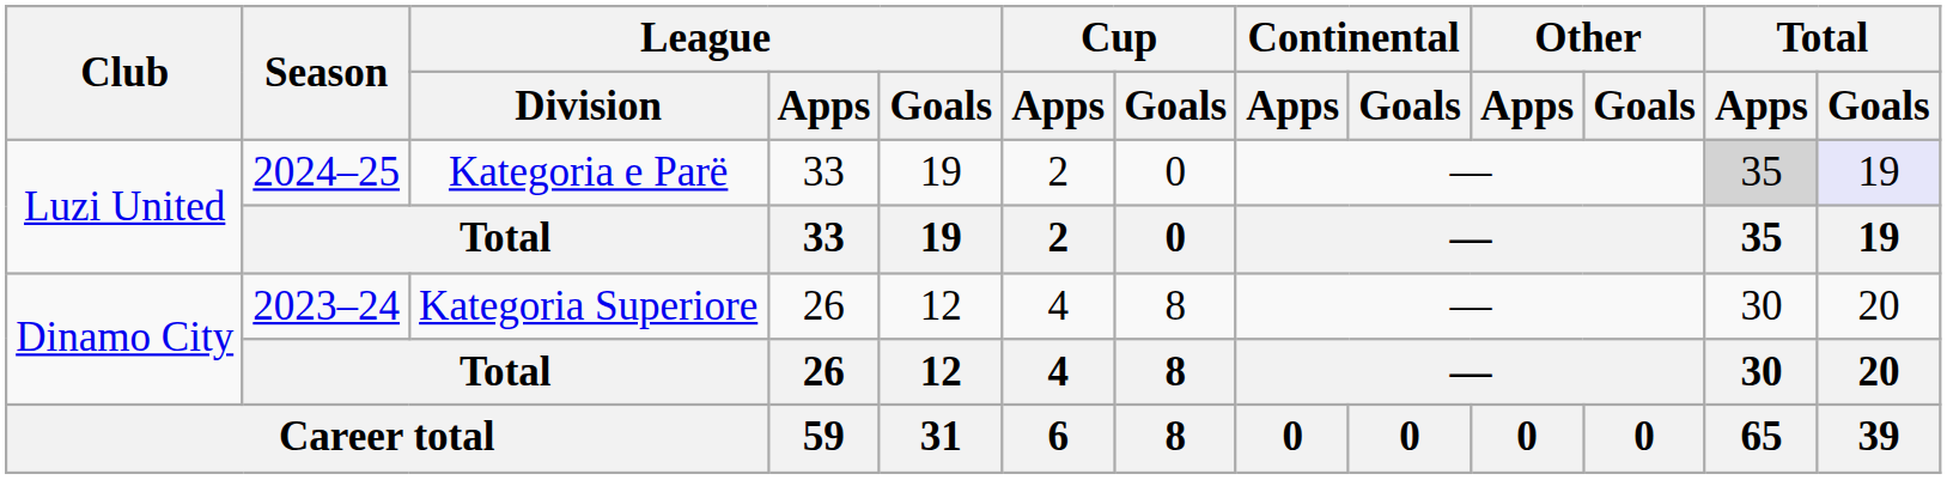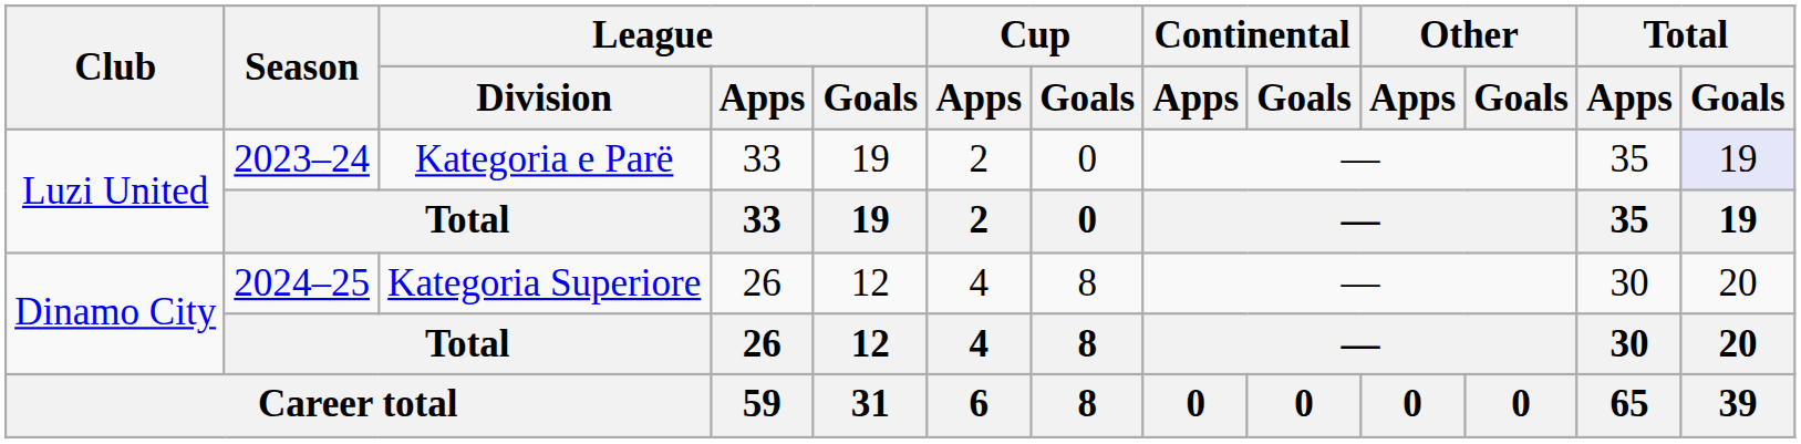Luzi United / Kategoria e Parë | Season: 2024–25 -> 2023–24
Luzi United / Kategoria e Parë | Total / Apps: lightgrey background -> no background
Dinamo City / Kategoria Superiore | Season: 2023–24 -> 2024–25
